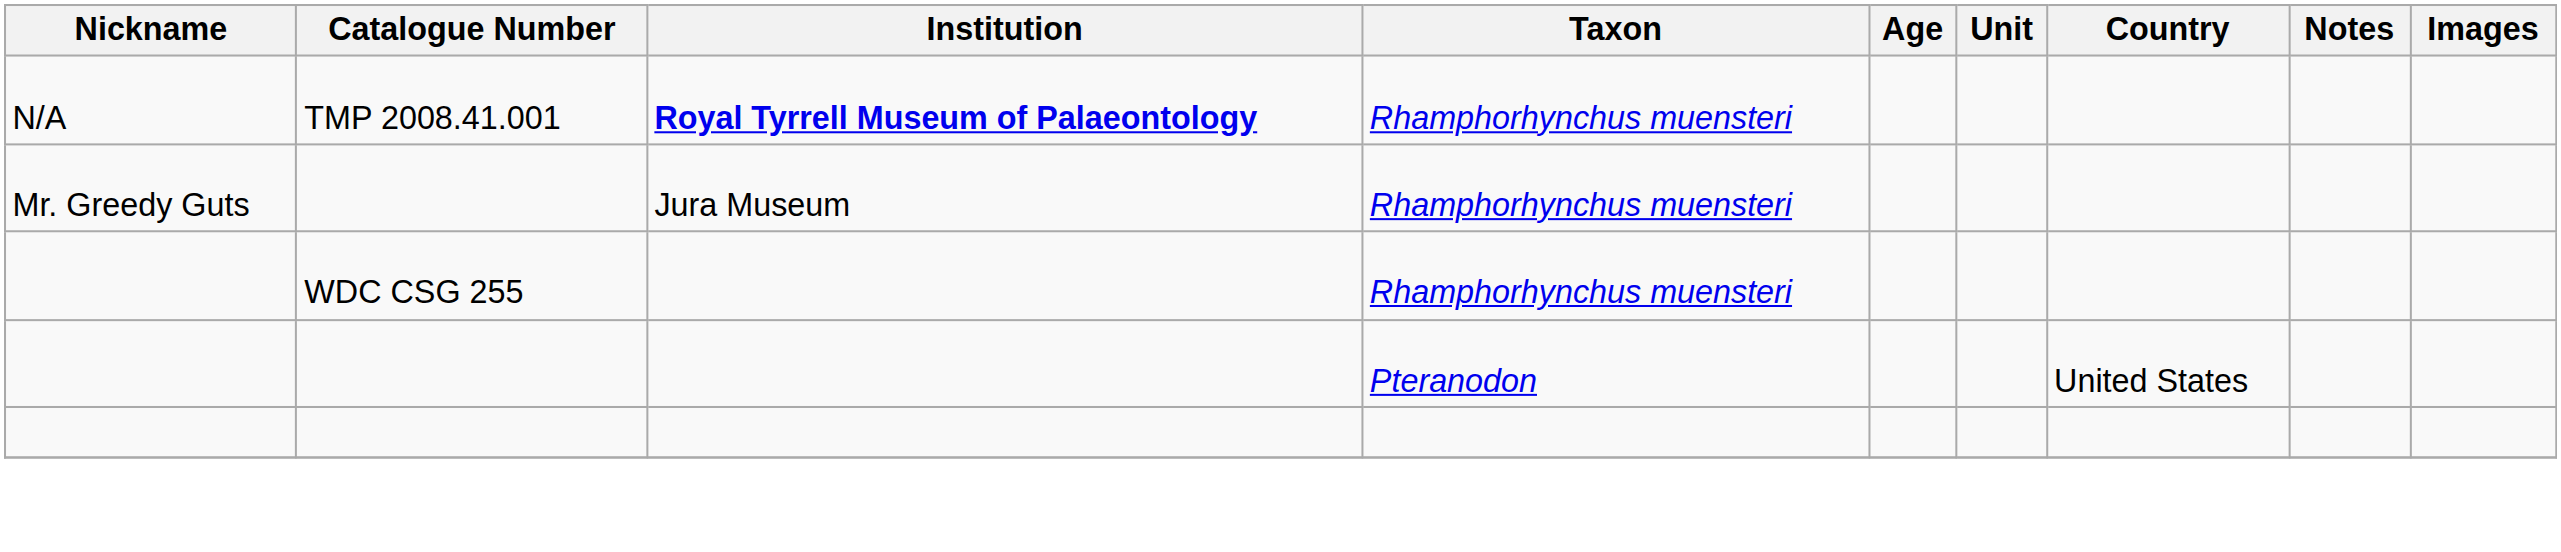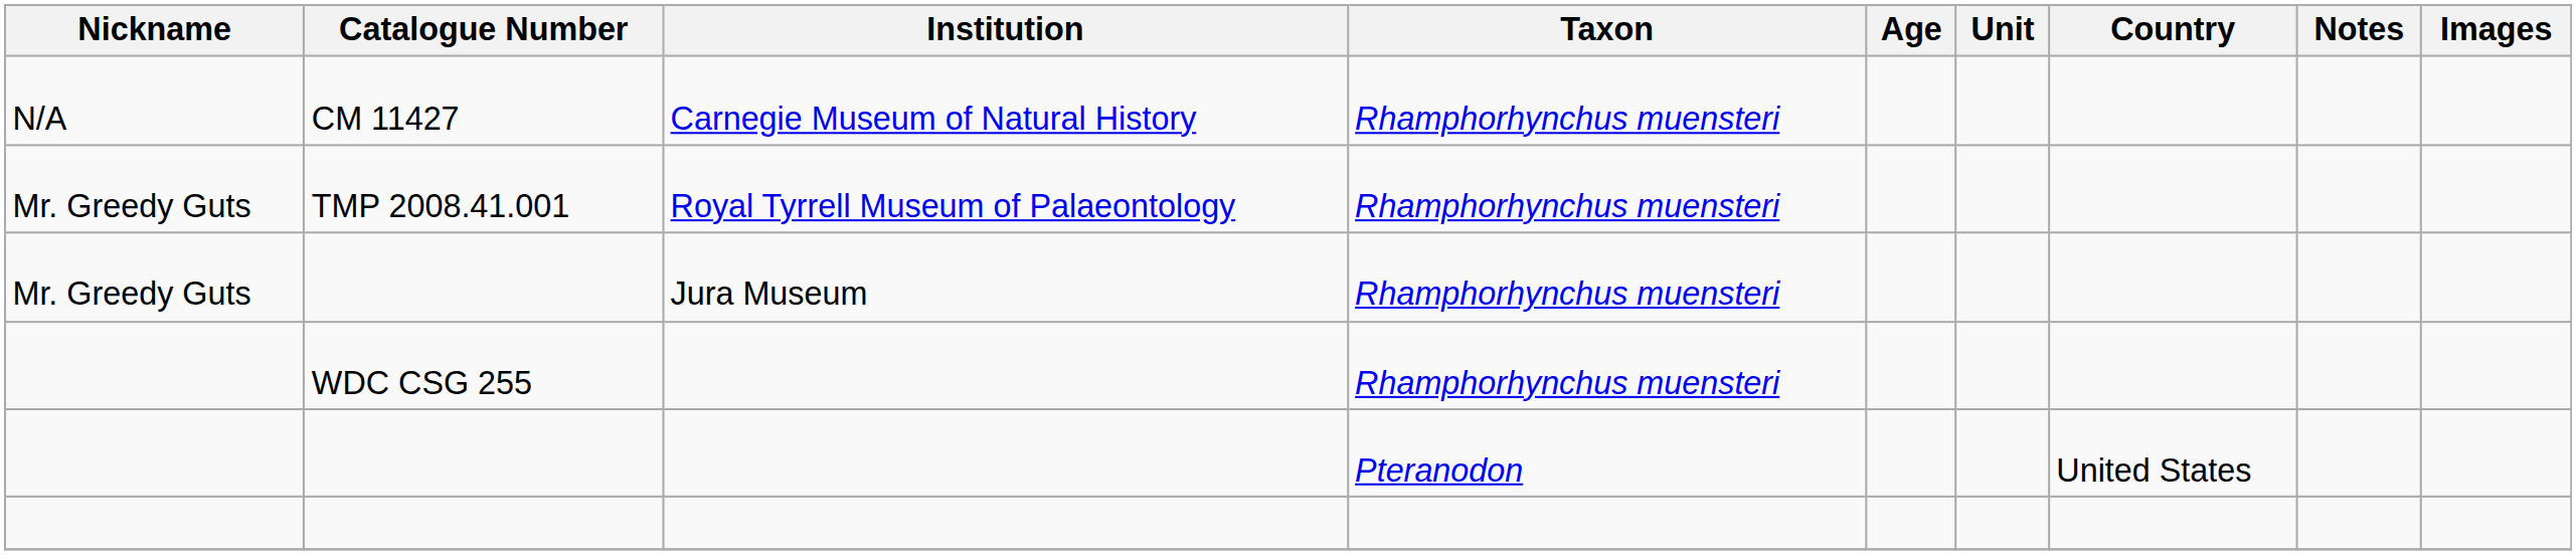+ row: N/A | CM 11427 | Carnegie Museum of Natural History | Rhamphorhynchus muensteri
TMP 2008.41.001 | Nickname: N/A -> Mr. Greedy Guts
TMP 2008.41.001 | Institution: bold -> normal
